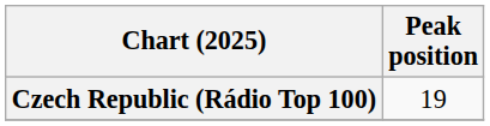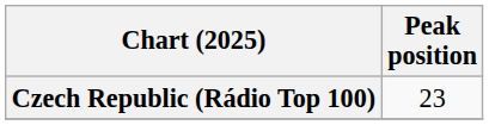Czech Republic (Rádio Top 100) | Peak position: 19 -> 23
